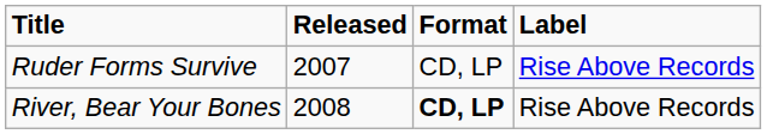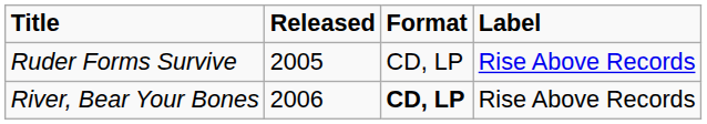Ruder Forms Survive | Released: 2007 -> 2005
River, Bear Your Bones | Released: 2008 -> 2006
